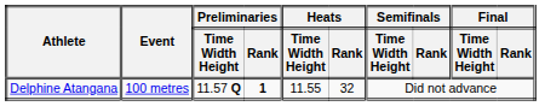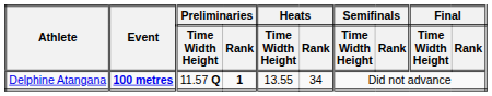Delphine Atangana | Event: normal -> bold
Delphine Atangana | Heats / Time Width Height: 11.55 -> 13.55
Delphine Atangana | Heats / Rank: 32 -> 34
